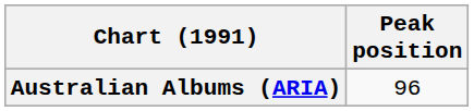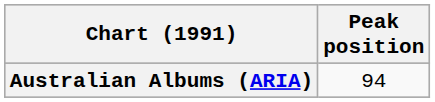Australian Albums (ARIA) | Peak position: 96 -> 94
